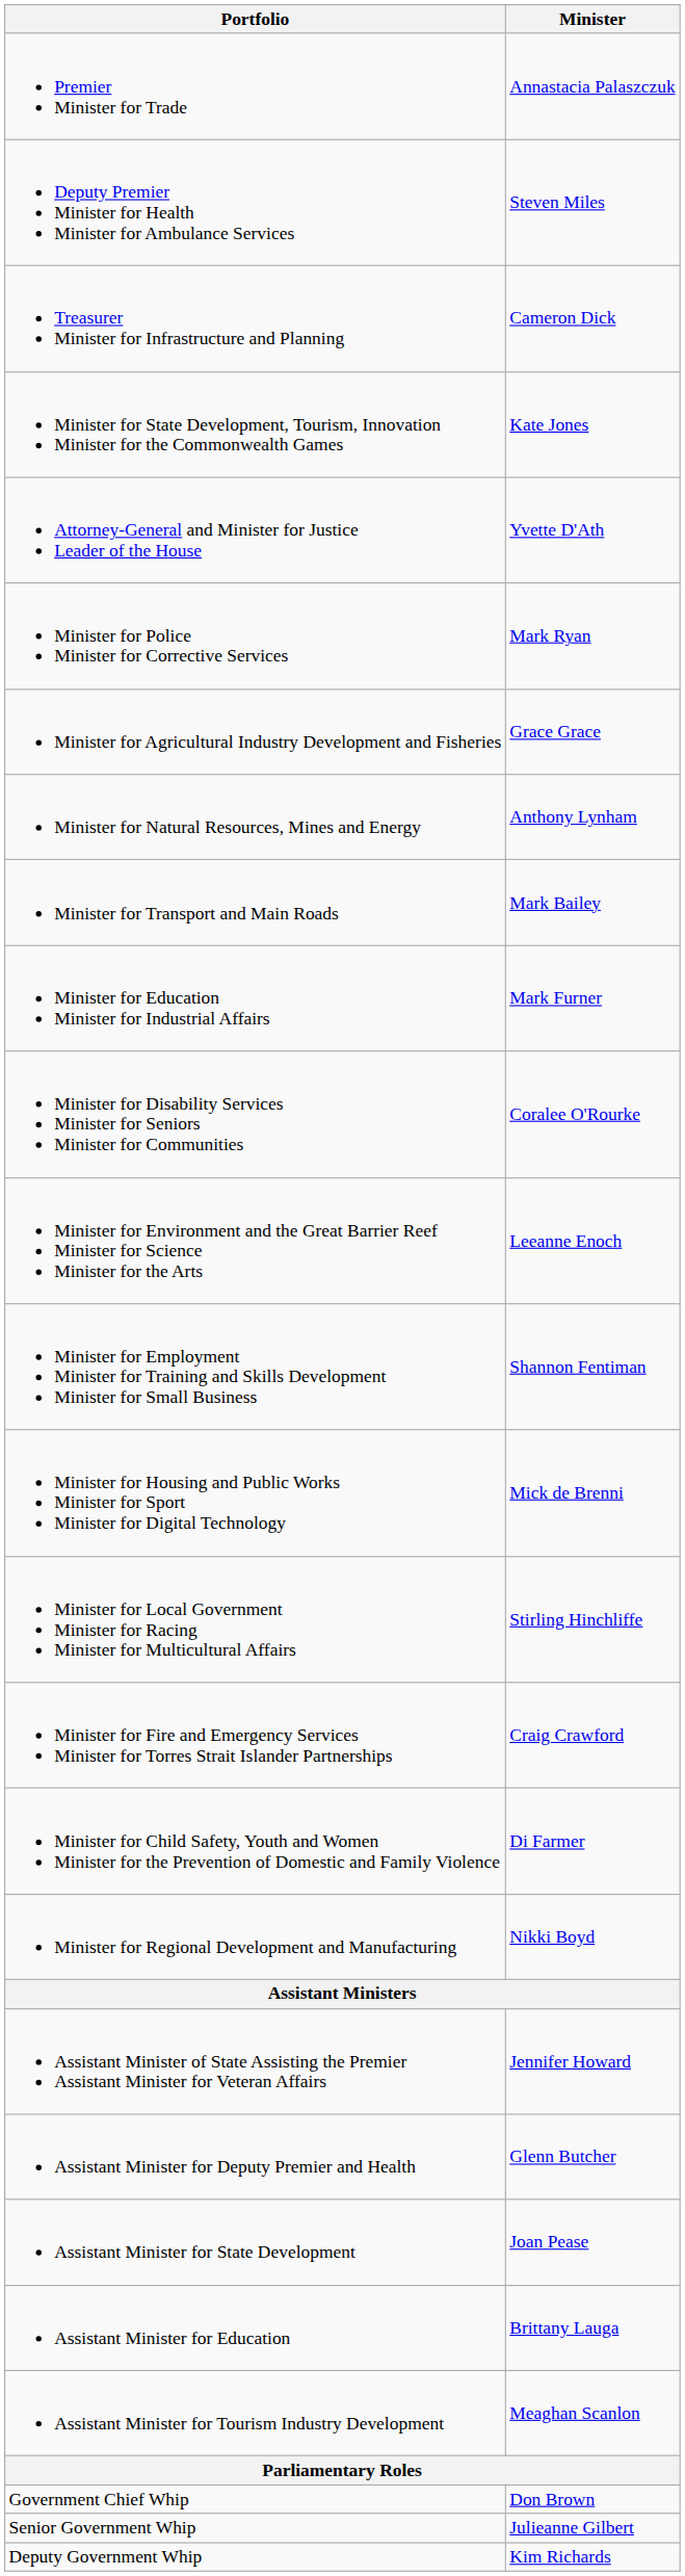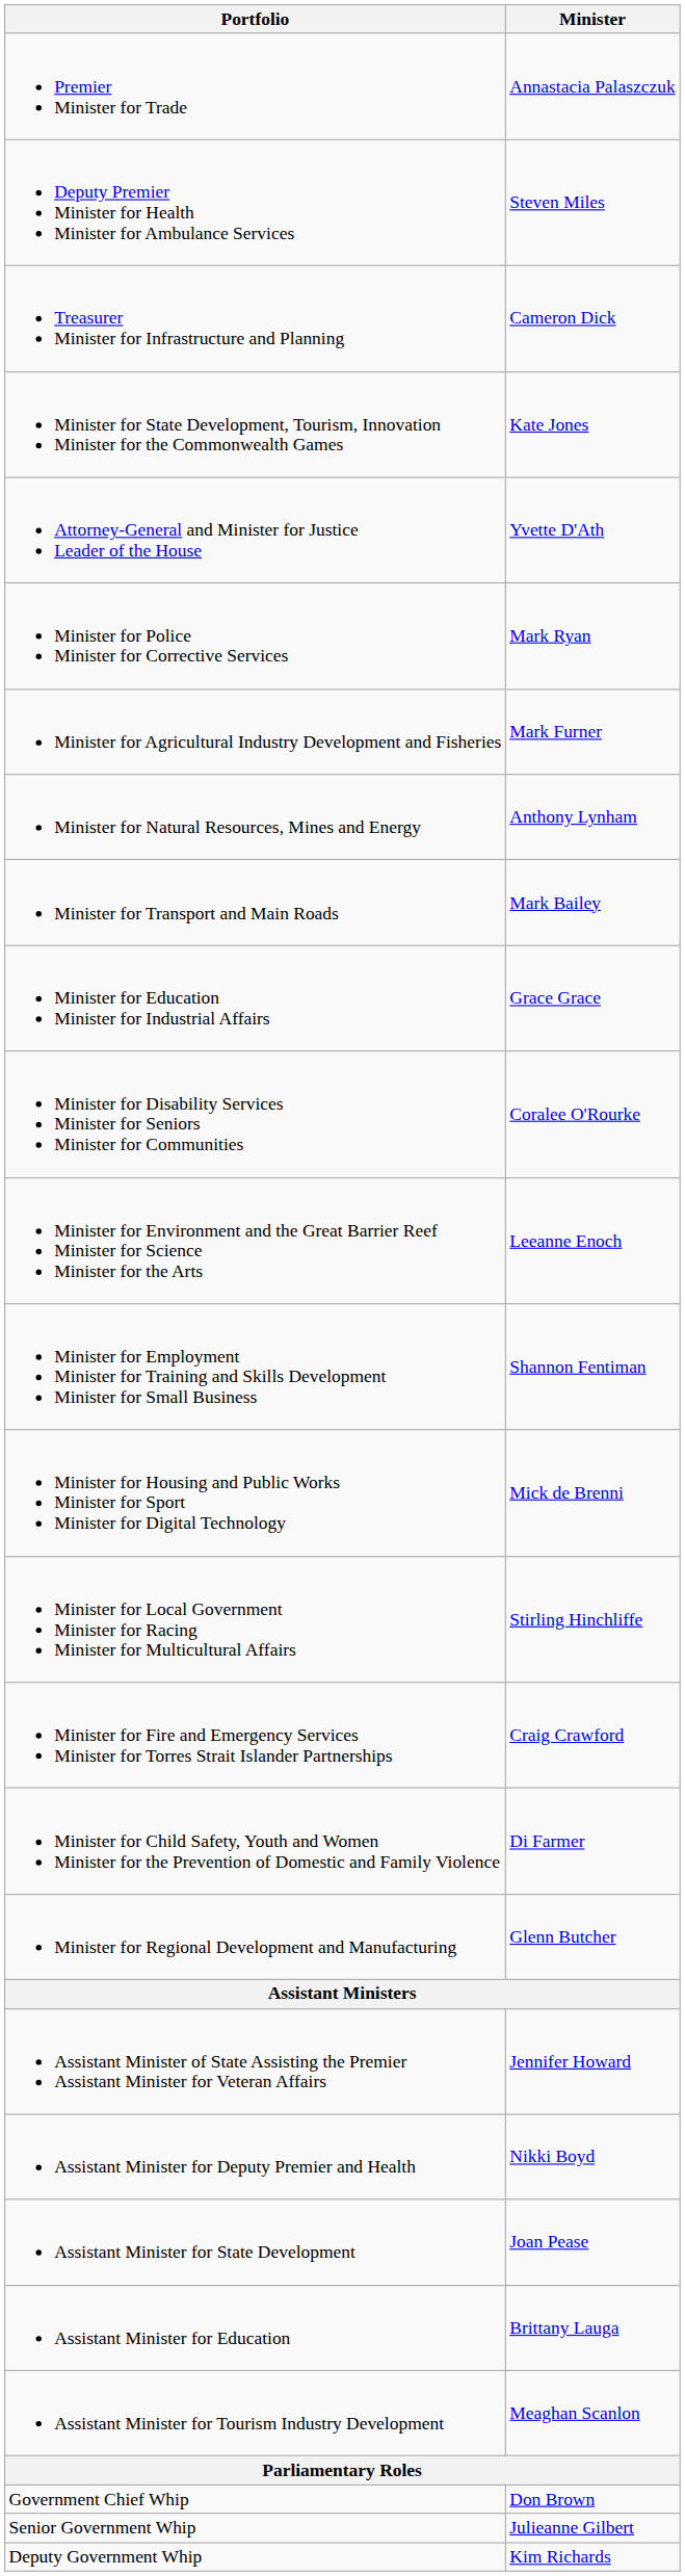Minister for Agricultural Industry Development and Fisheries | Minister: Grace Grace -> Mark Furner
Minister for Education Minister for Industrial Affairs | Minister: Mark Furner -> Grace Grace
Minister for Regional Development and Manufacturing | Minister: Nikki Boyd -> Glenn Butcher
Assistant Minister for Deputy Premier and Health | Minister: Glenn Butcher -> Nikki Boyd
